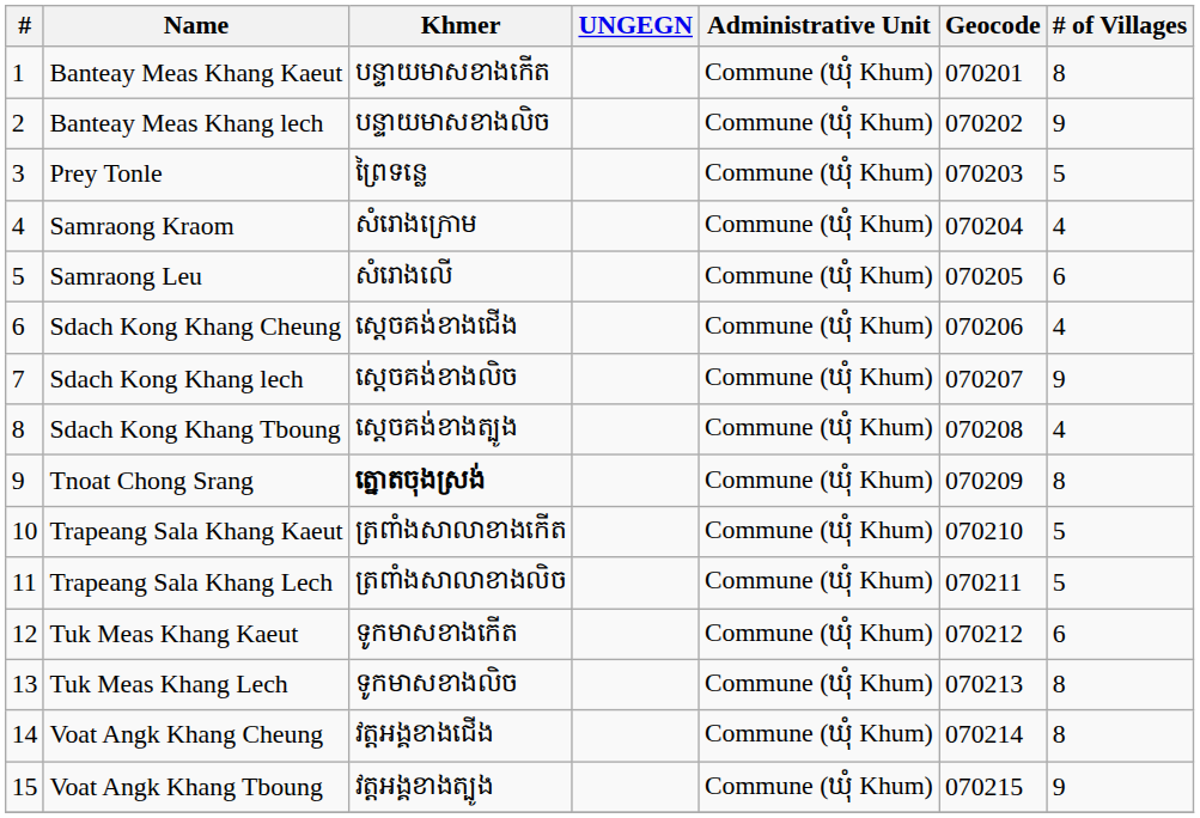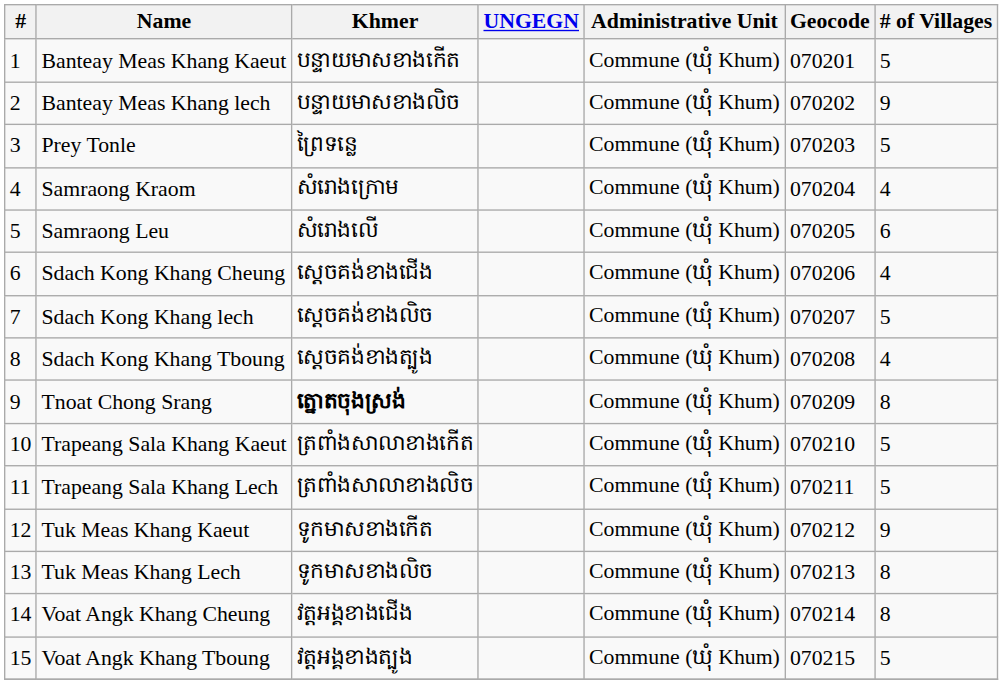Banteay Meas Khang Kaeut | # of Villages: 8 -> 5
Sdach Kong Khang lech | # of Villages: 9 -> 5
Tuk Meas Khang Kaeut | # of Villages: 6 -> 9
Voat Angk Khang Tboung | # of Villages: 9 -> 5
